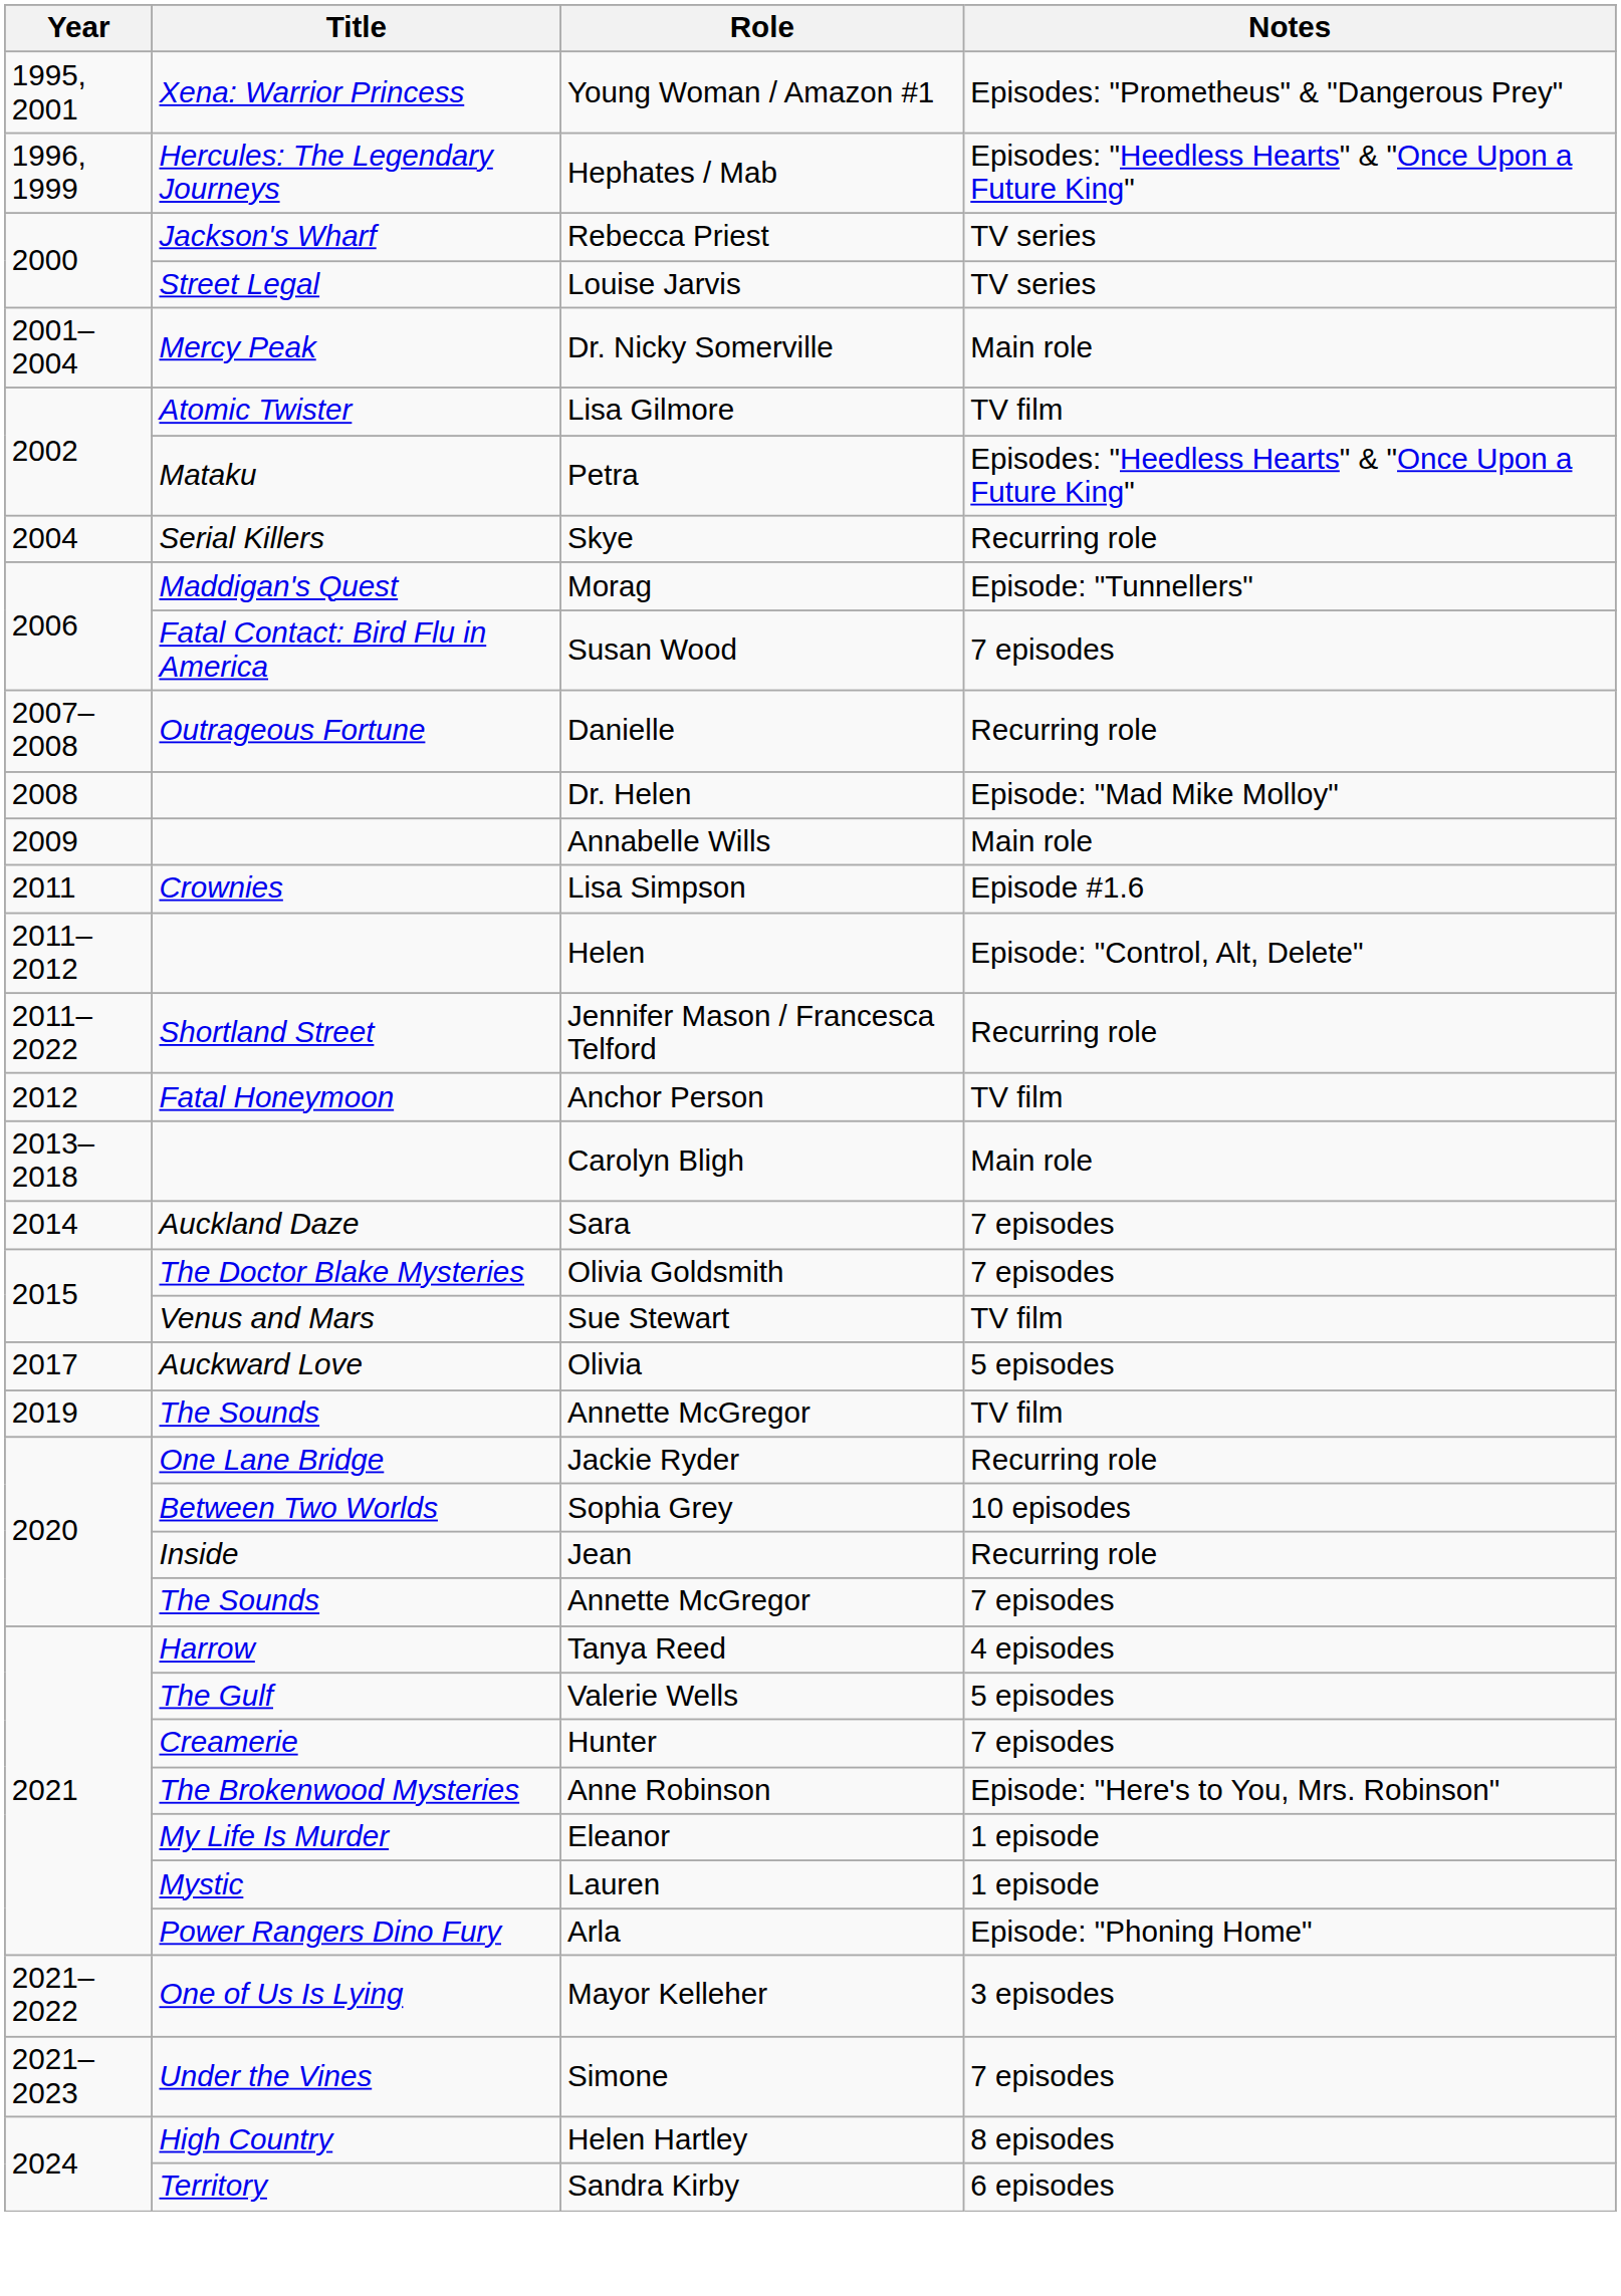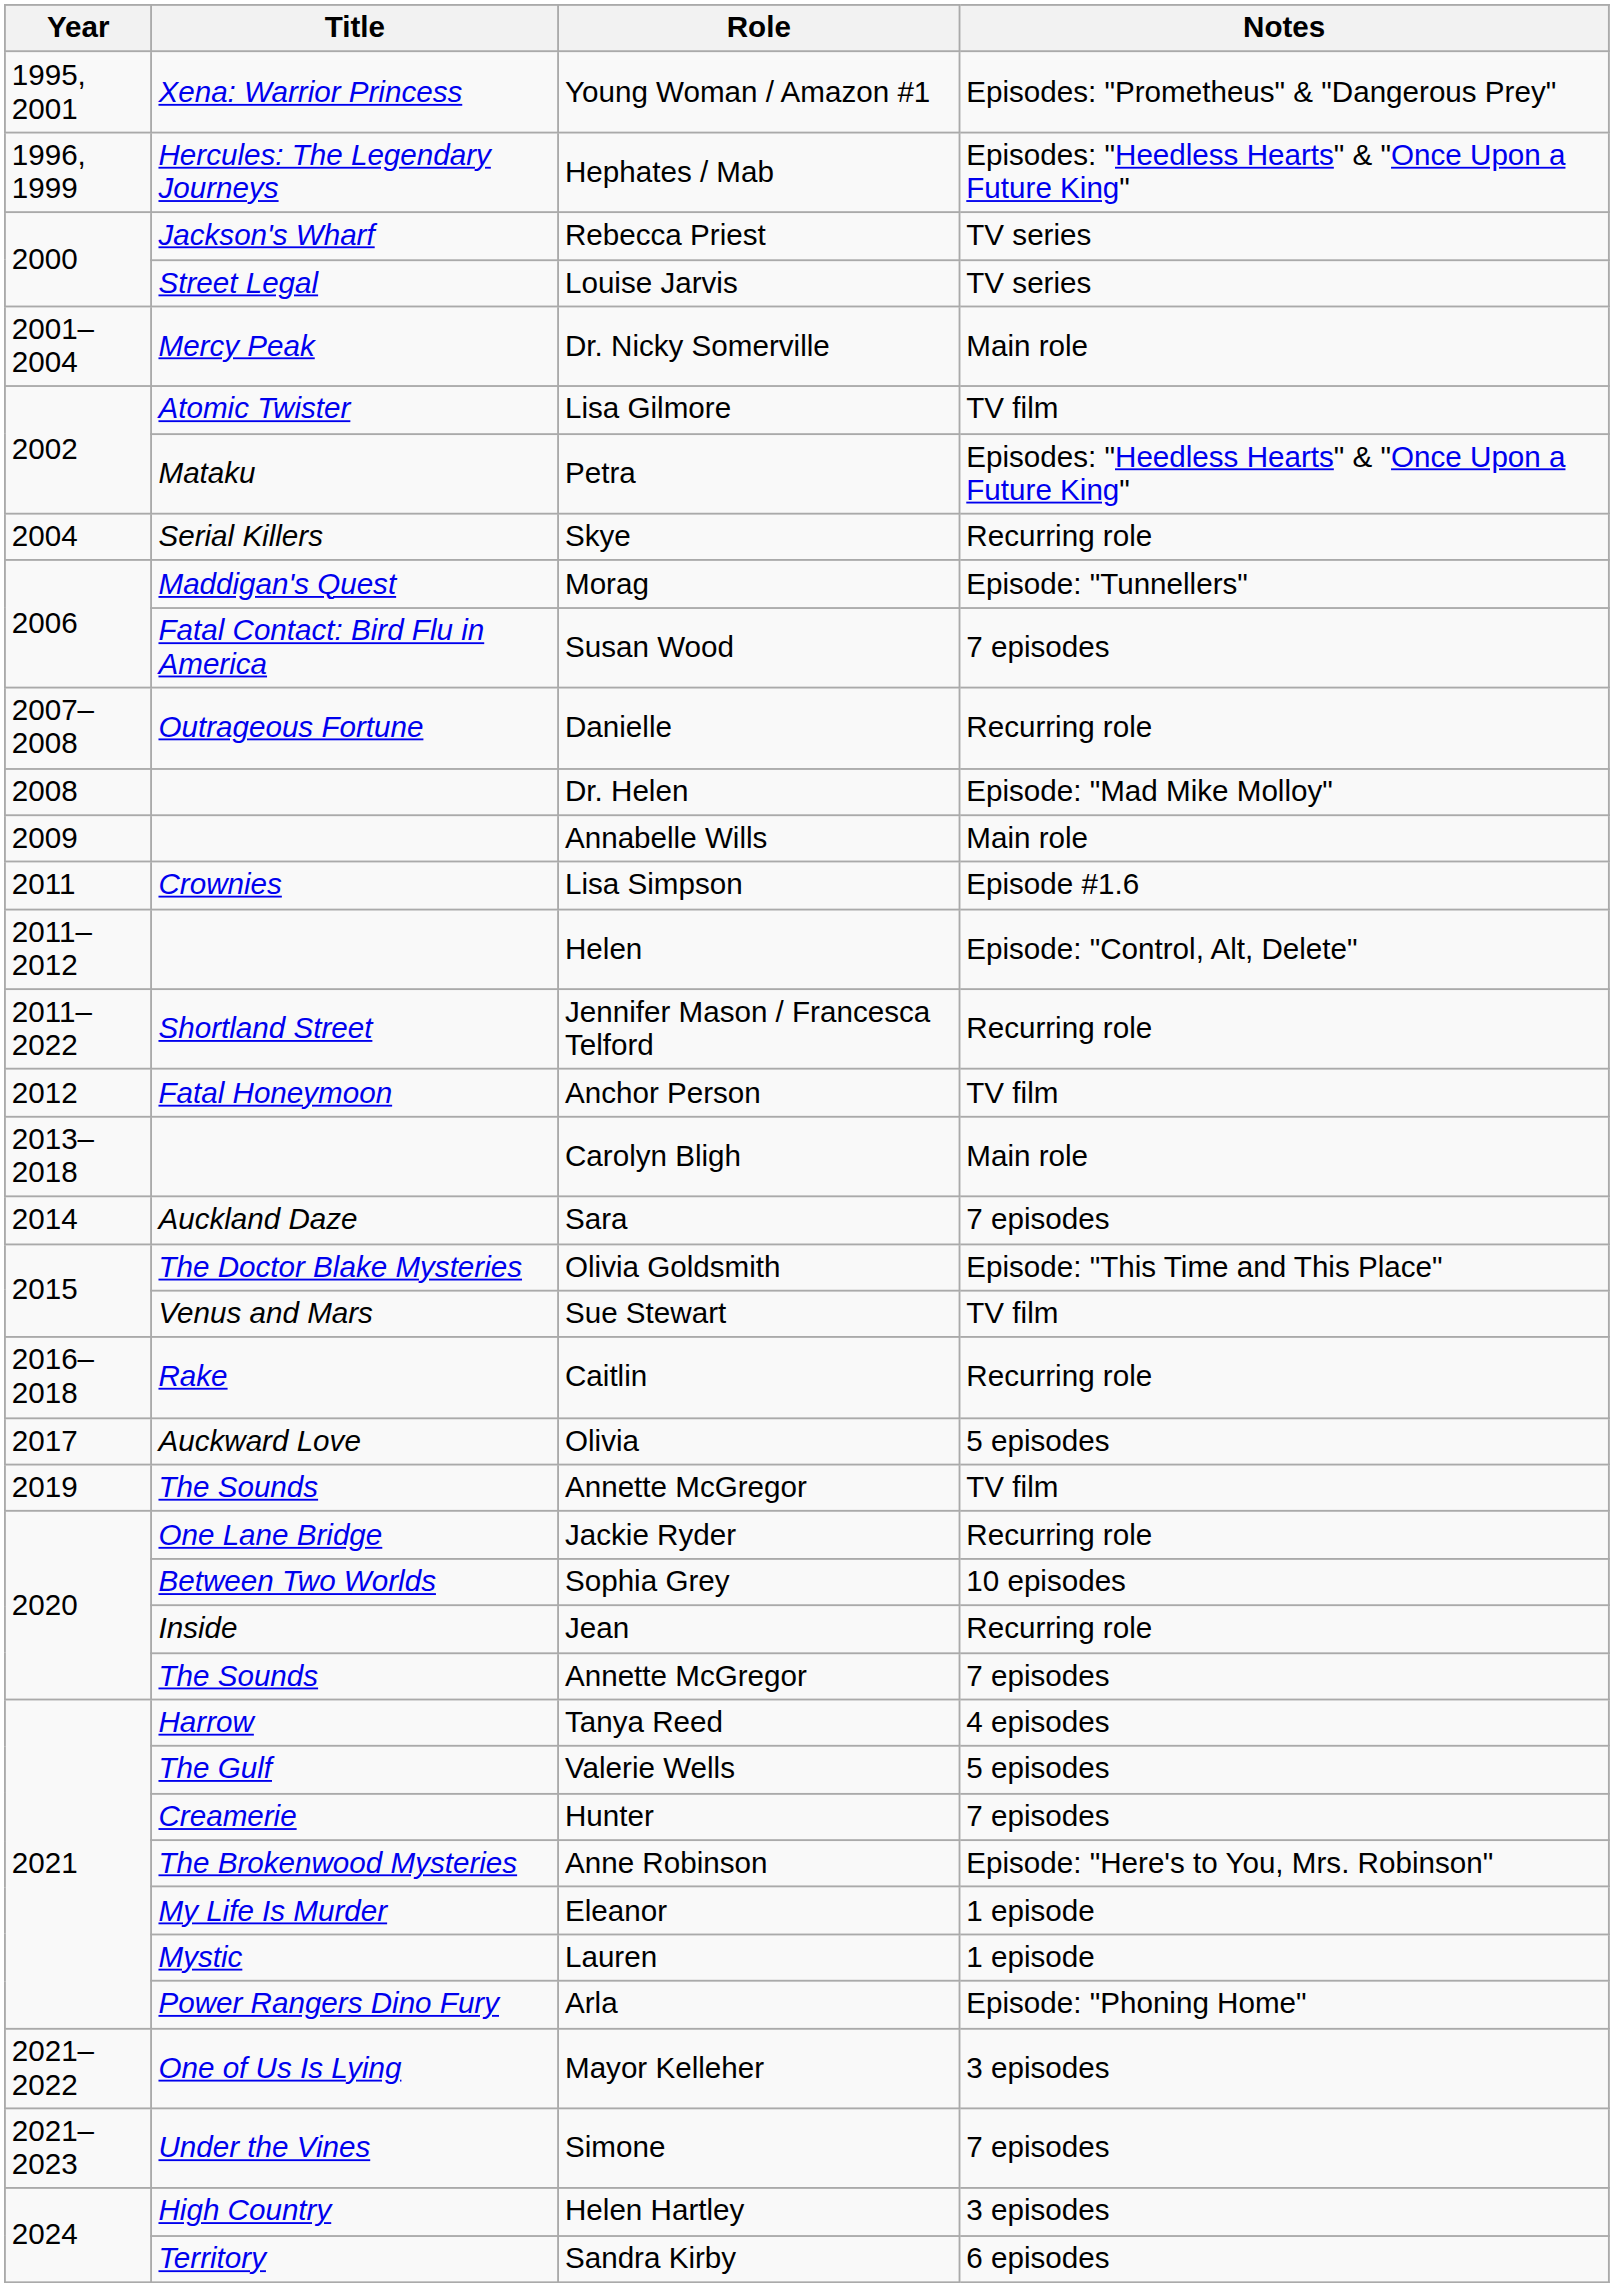Olivia Goldsmith | Notes: 7 episodes -> Episode: "This Time and This Place"
+ row: 2016–2018 | Rake | Caitlin | Recurring role
Helen Hartley | Notes: 8 episodes -> 3 episodes
